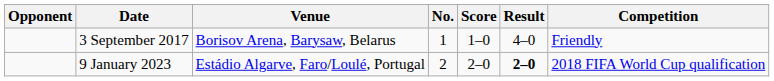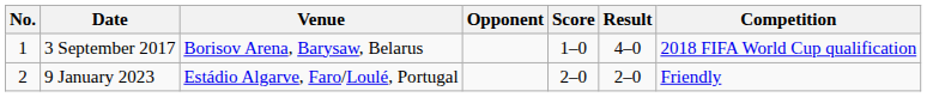columns swapped: No. <-> Opponent
3 September 2017 | Competition: Friendly -> 2018 FIFA World Cup qualification
9 January 2023 | Result: bold -> normal
9 January 2023 | Competition: 2018 FIFA World Cup qualification -> Friendly
